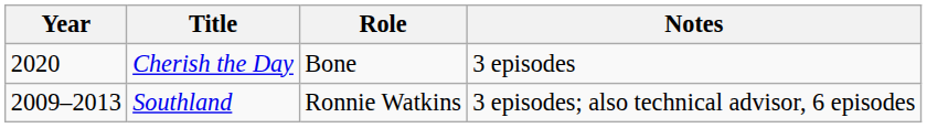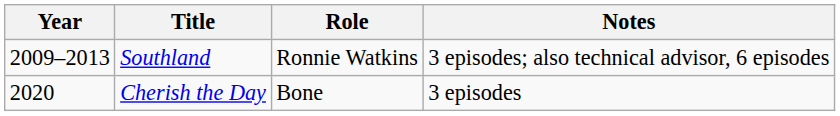rows swapped: Southland <-> Cherish the Day
